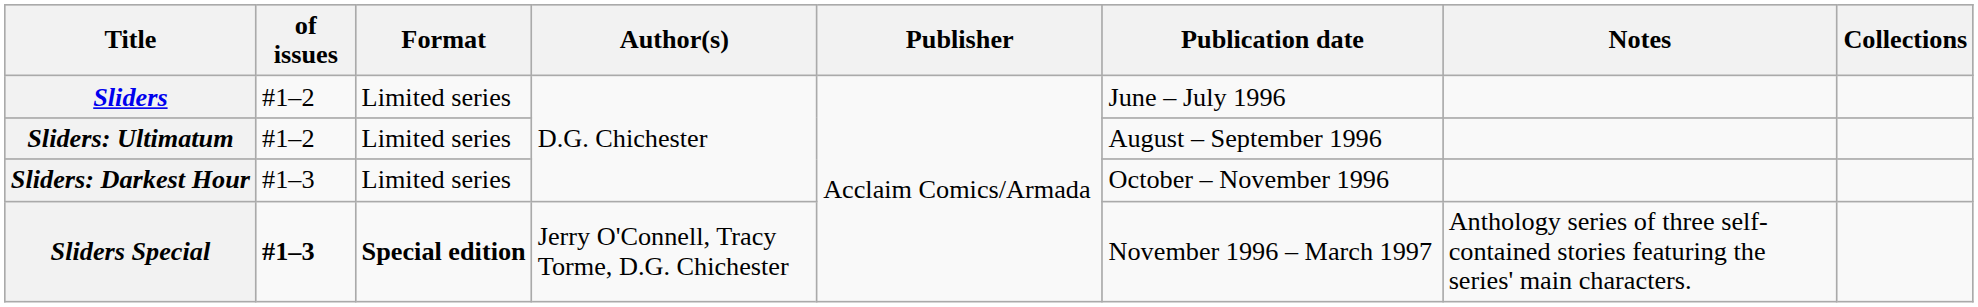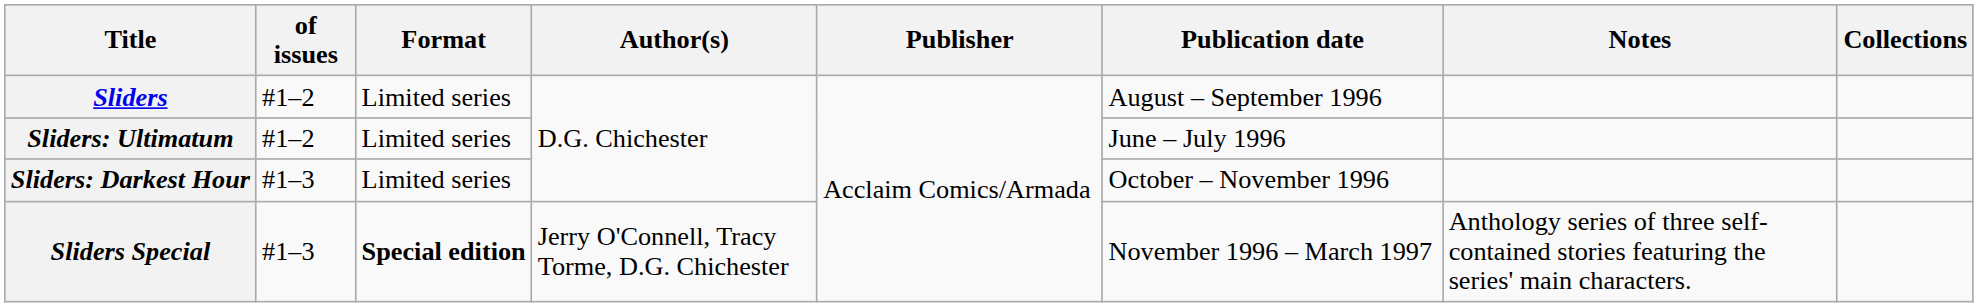Sliders | Publication date: June – July 1996 -> August – September 1996
Sliders: Ultimatum | Publication date: August – September 1996 -> June – July 1996
Sliders Special | of issues: bold -> normal
